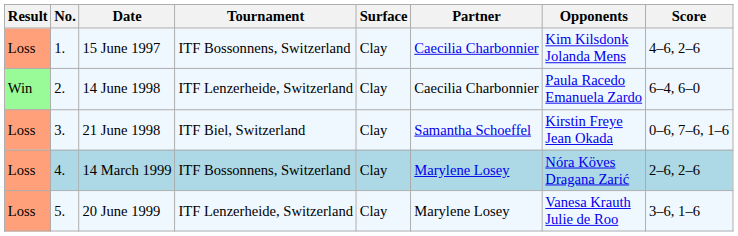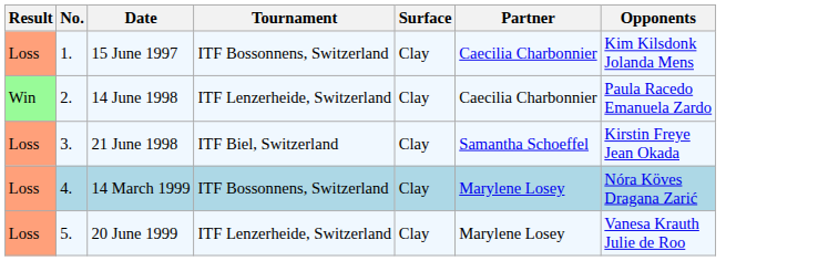- column: Score | 4–6, 2–6 | 6–4, 6–0 | 0–6, 7–6, 1–6 | 2–6, 2–6 | 3–6, 1–6
